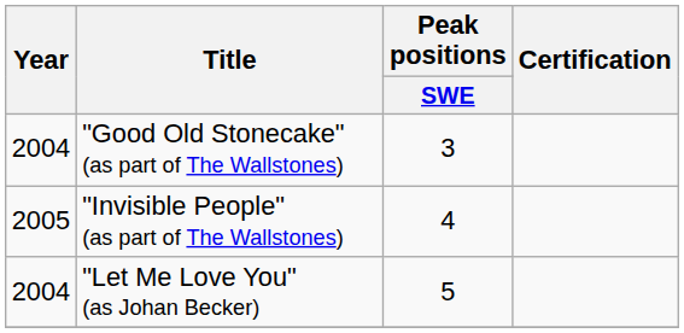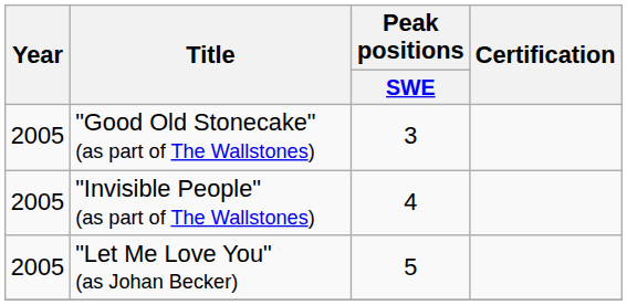"Good Old Stonecake" (as part of The Wallstones) | Year: 2004 -> 2005
"Let Me Love You" (as Johan Becker) | Year: 2004 -> 2005
